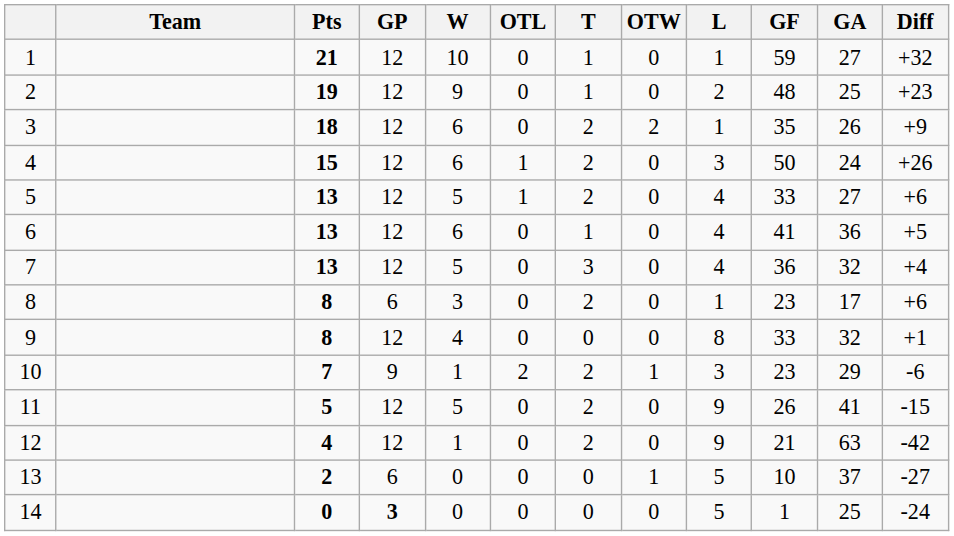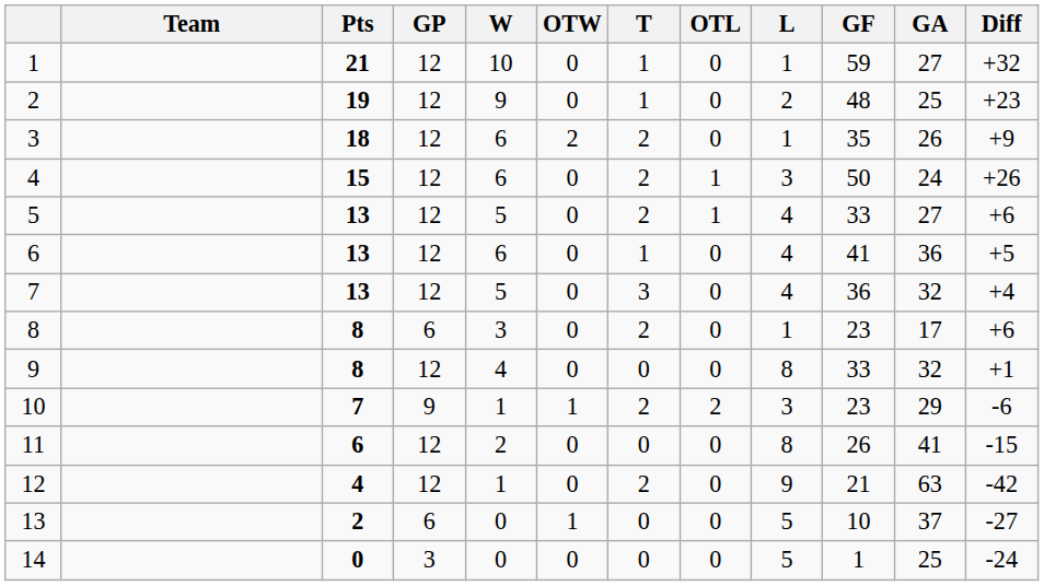columns swapped: OTW <-> OTL
11 | Pts: 5 -> 6
11 | W: 5 -> 2
11 | T: 2 -> 0
11 | L: 9 -> 8
14 | GP: bold -> normal
